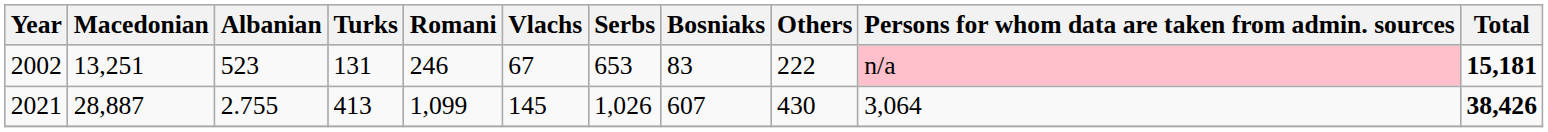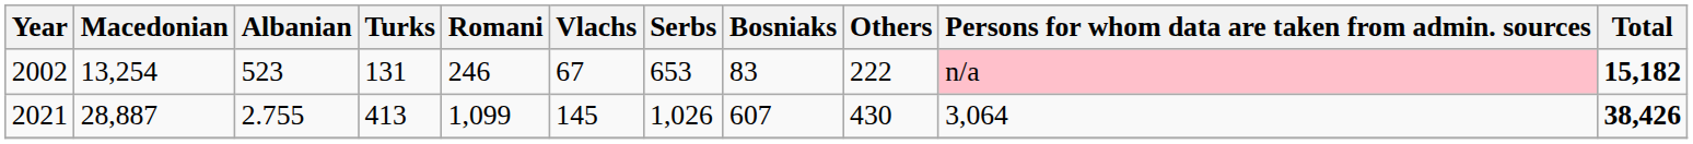2002 | Macedonian: 13,251 -> 13,254
2002 | Total: 15,181 -> 15,182
